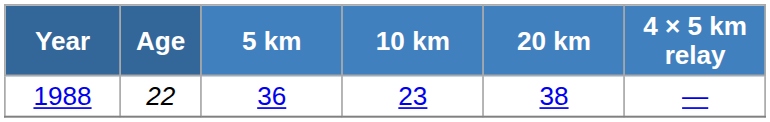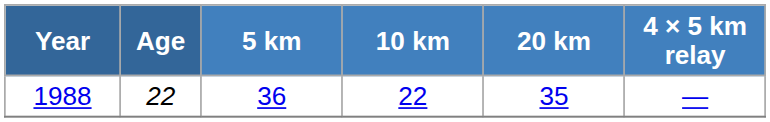1988 | 10 km: 23 -> 22
1988 | 20 km: 38 -> 35
